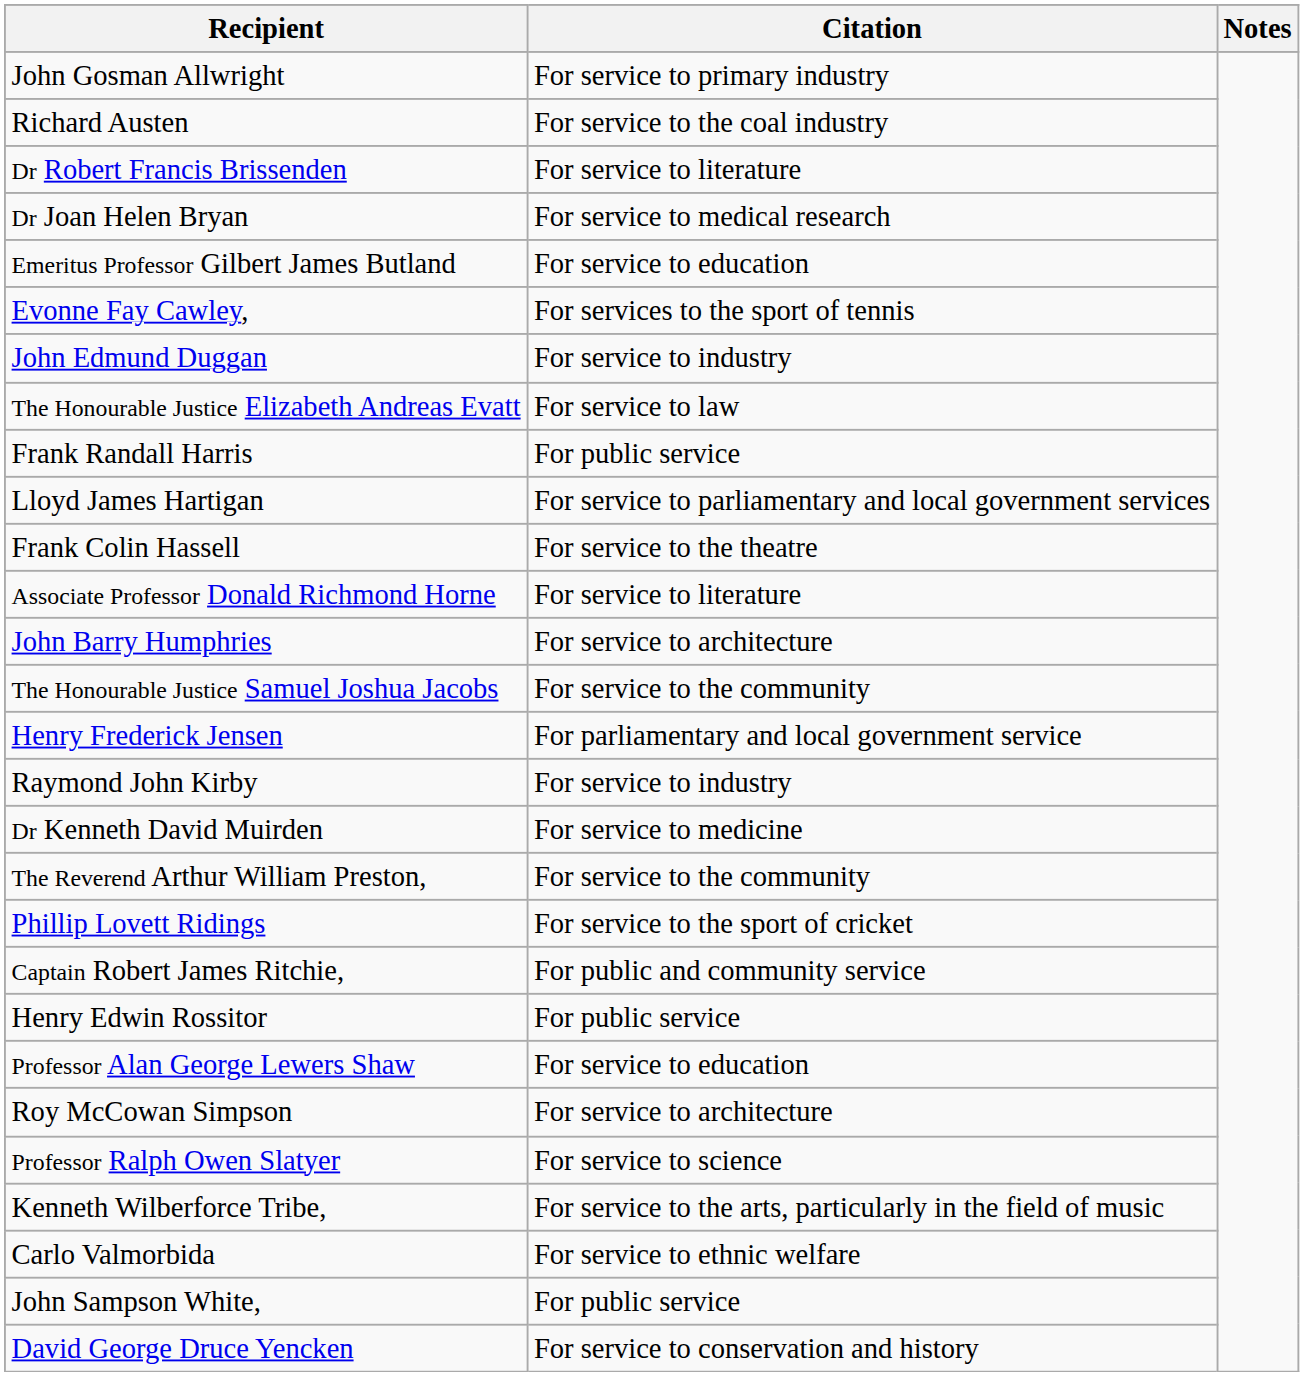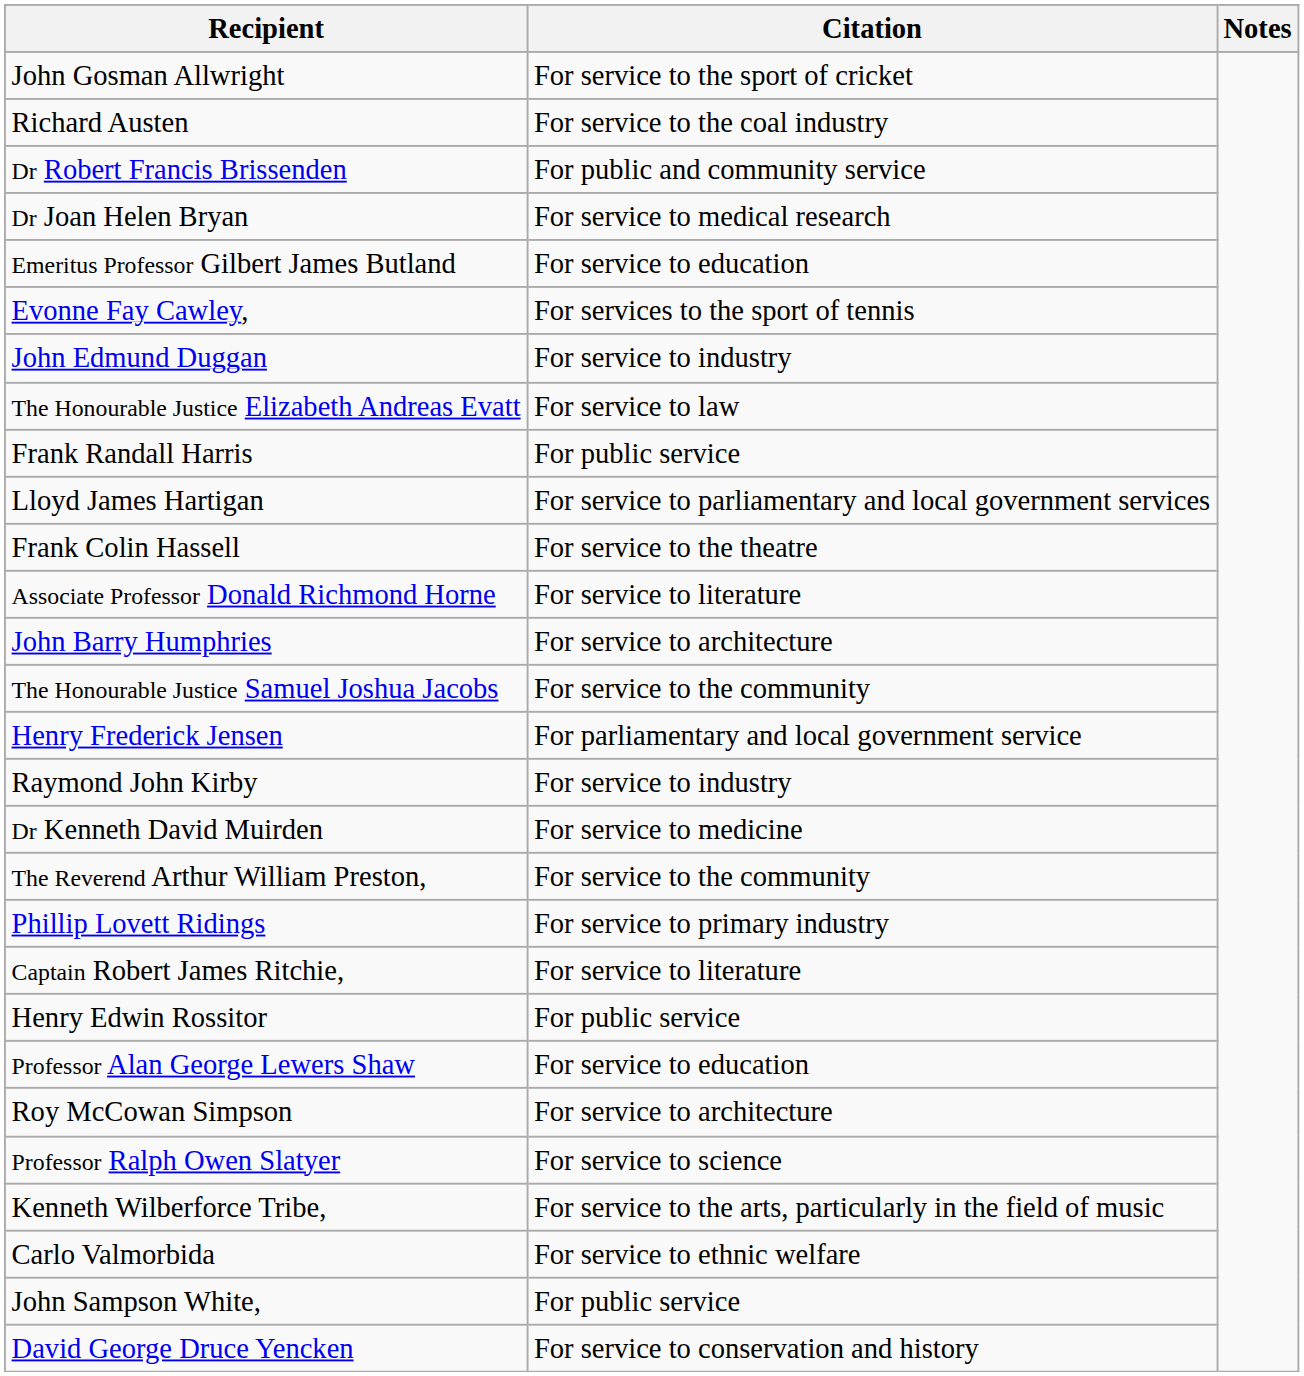John Gosman Allwright | Citation: For service to primary industry -> For service to the sport of cricket
Dr Robert Francis Brissenden | Citation: For service to literature -> For public and community service
Phillip Lovett Ridings | Citation: For service to the sport of cricket -> For service to primary industry
Captain Robert James Ritchie, | Citation: For public and community service -> For service to literature
